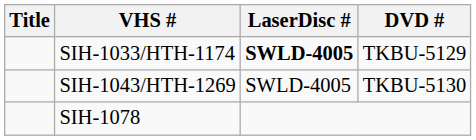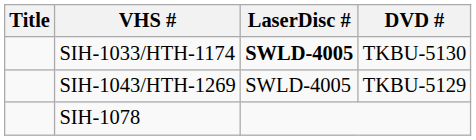SIH-1033/HTH-1174 | DVD #: TKBU-5129 -> TKBU-5130
SIH-1043/HTH-1269 | DVD #: TKBU-5130 -> TKBU-5129
